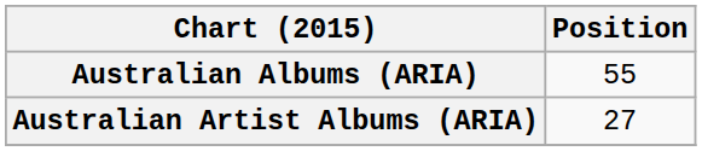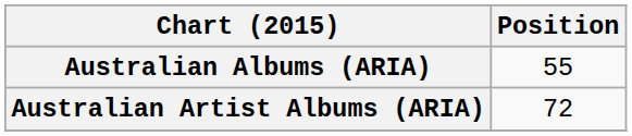Australian Artist Albums (ARIA) | Position: 27 -> 72
